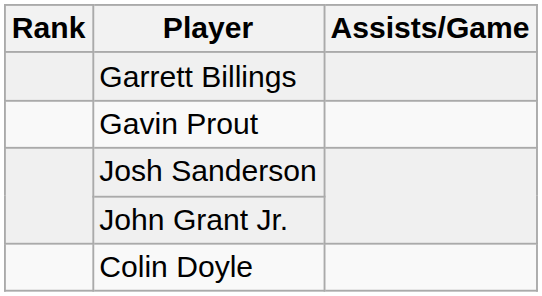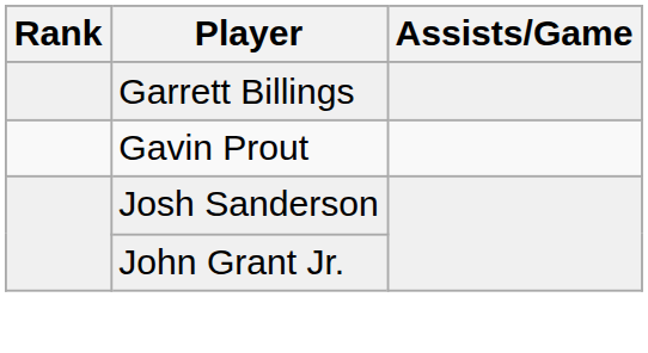- row: Colin Doyle
